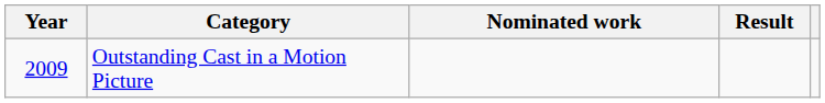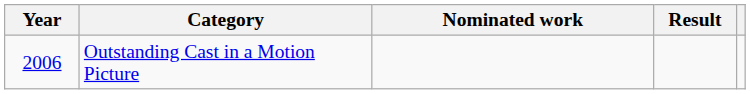Outstanding Cast in a Motion Picture | Year: 2009 -> 2006
